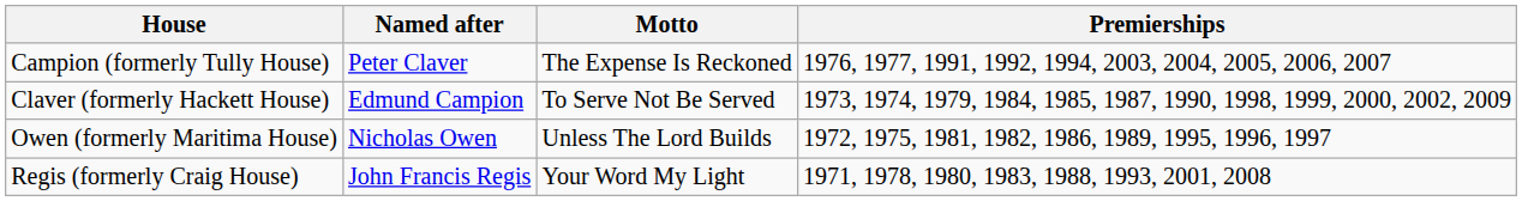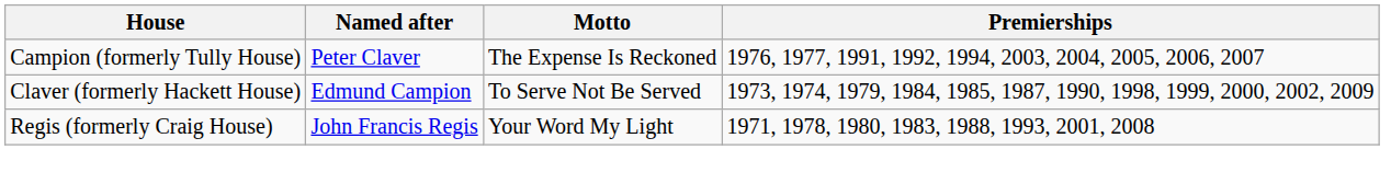- row: Owen (formerly Maritima House) | Nicholas Owen | Unless The Lord Builds | 1972, 1975, 1981, 1982, 1986, 1989, 1995, 1996, 1997
